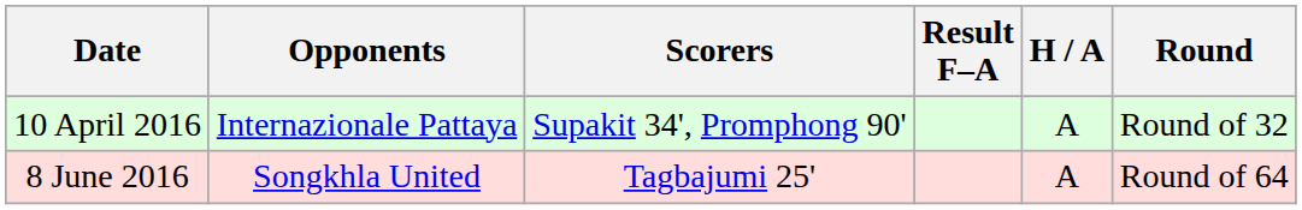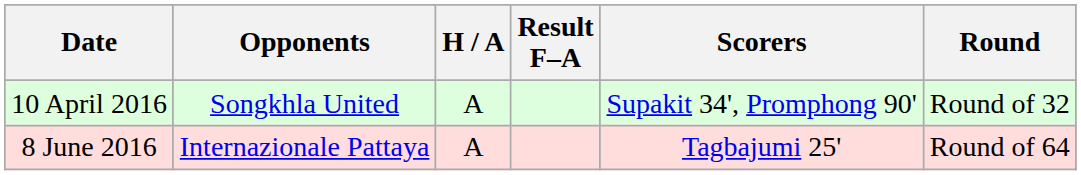columns swapped: H / A <-> Scorers
10 April 2016 | Opponents: Internazionale Pattaya -> Songkhla United
8 June 2016 | Opponents: Songkhla United -> Internazionale Pattaya
